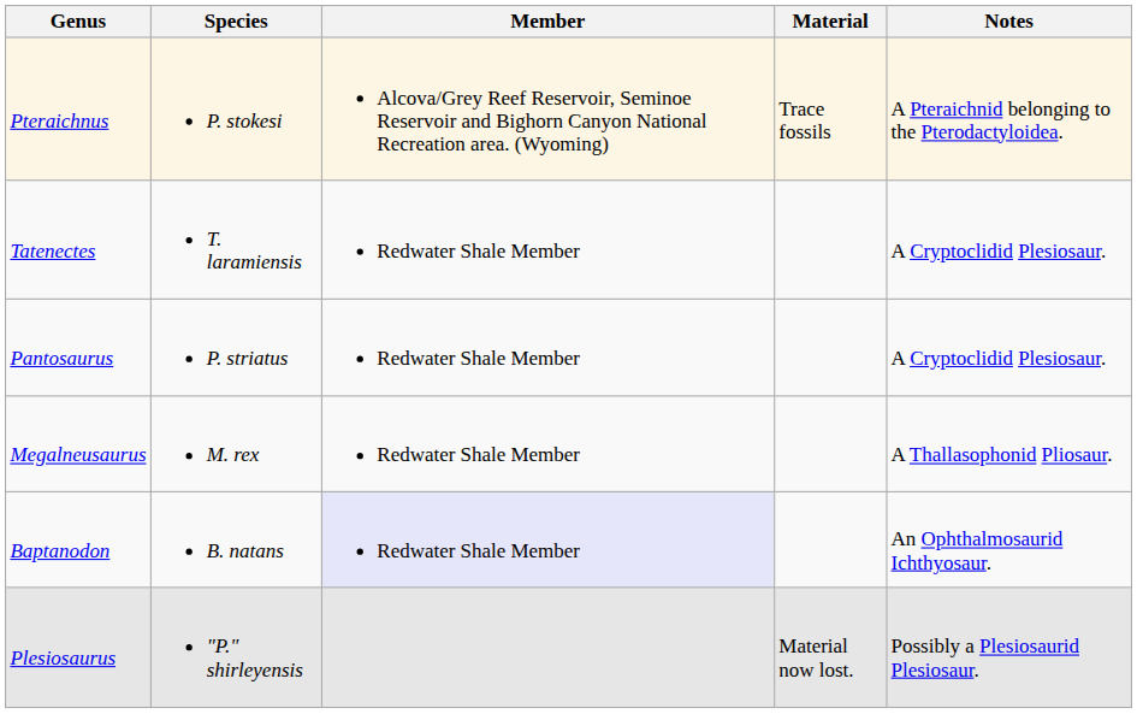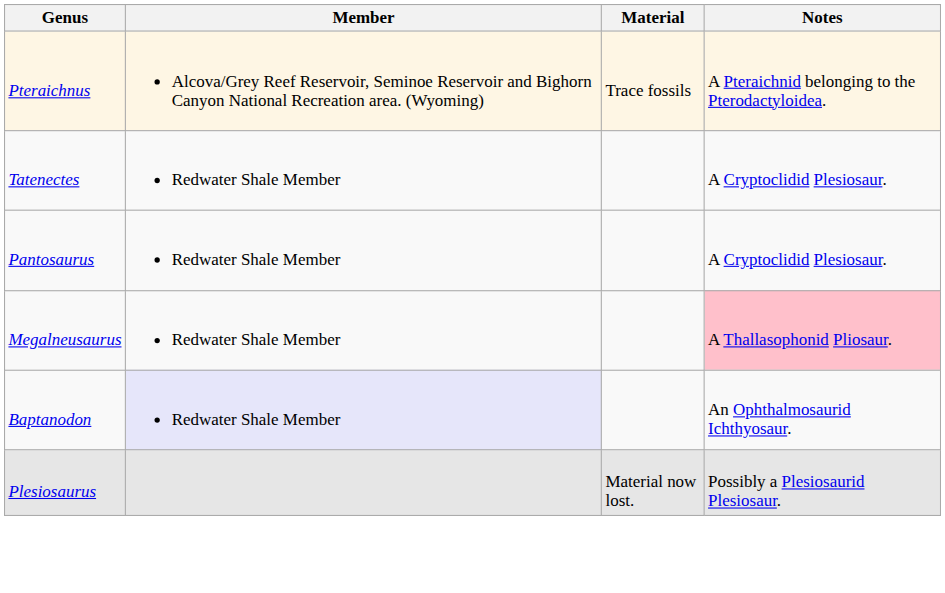- column: Species | P. stokesi | T. laramiensis | P. striatus | M. rex | B. natans | "P." shirleyensis
Megalneusaurus | Notes: no background -> pink background
